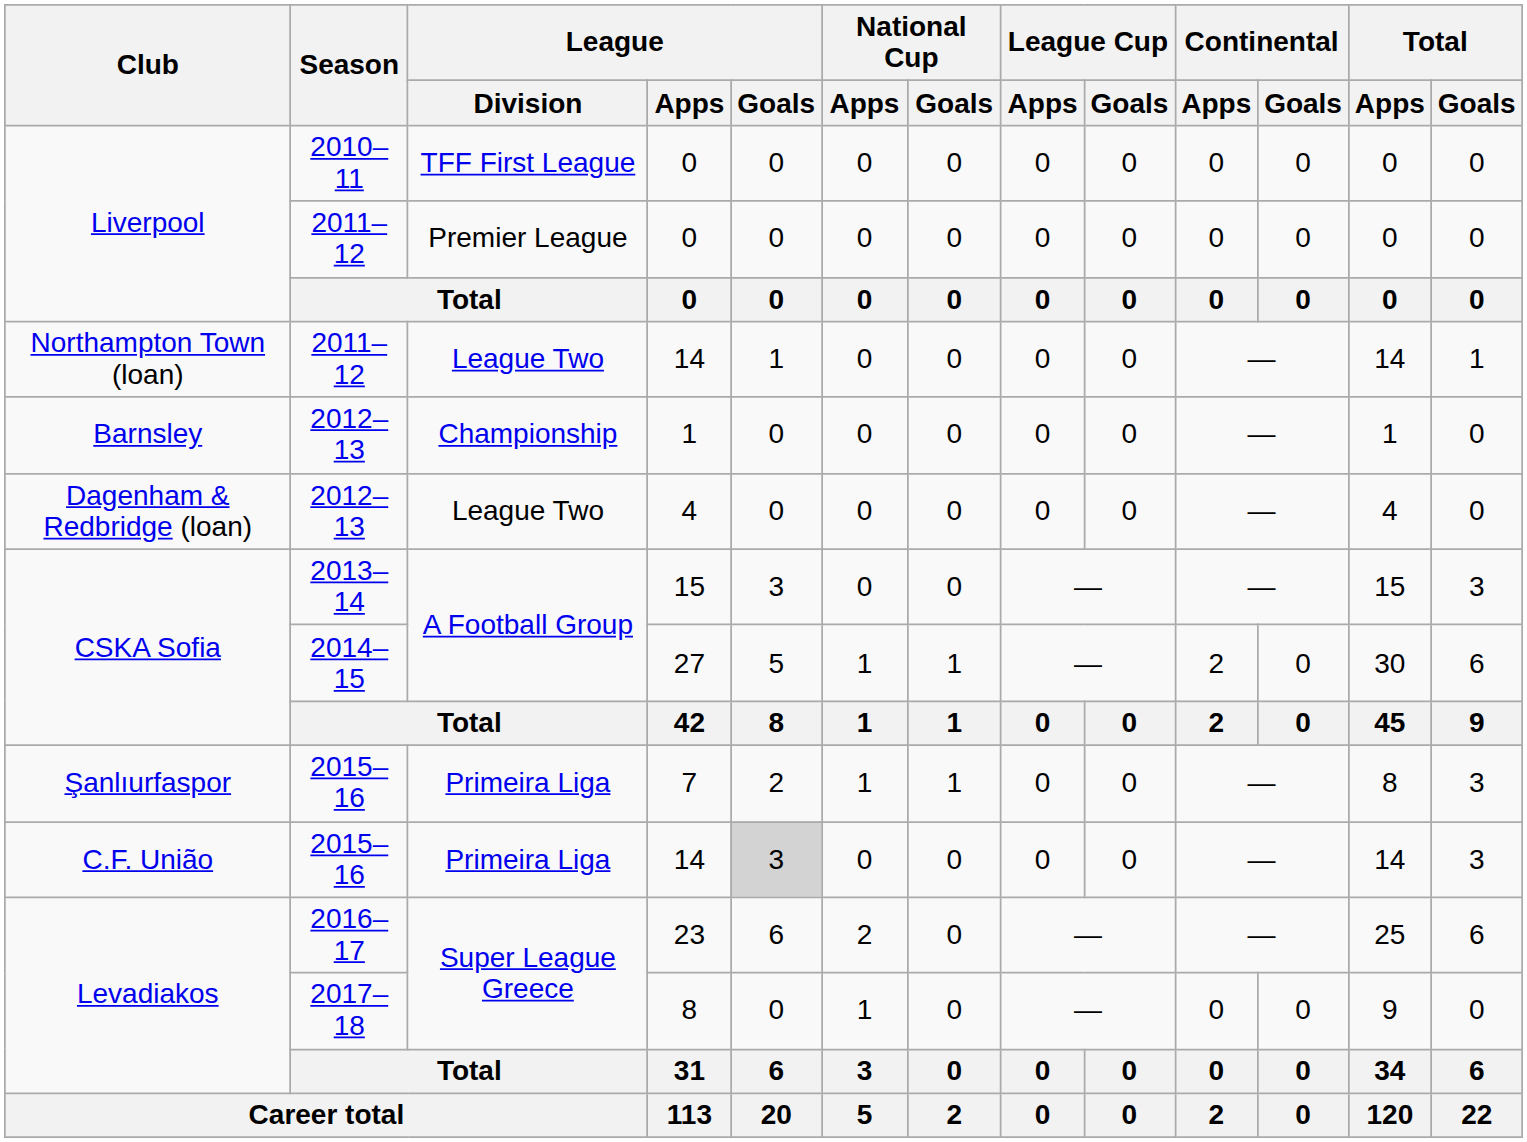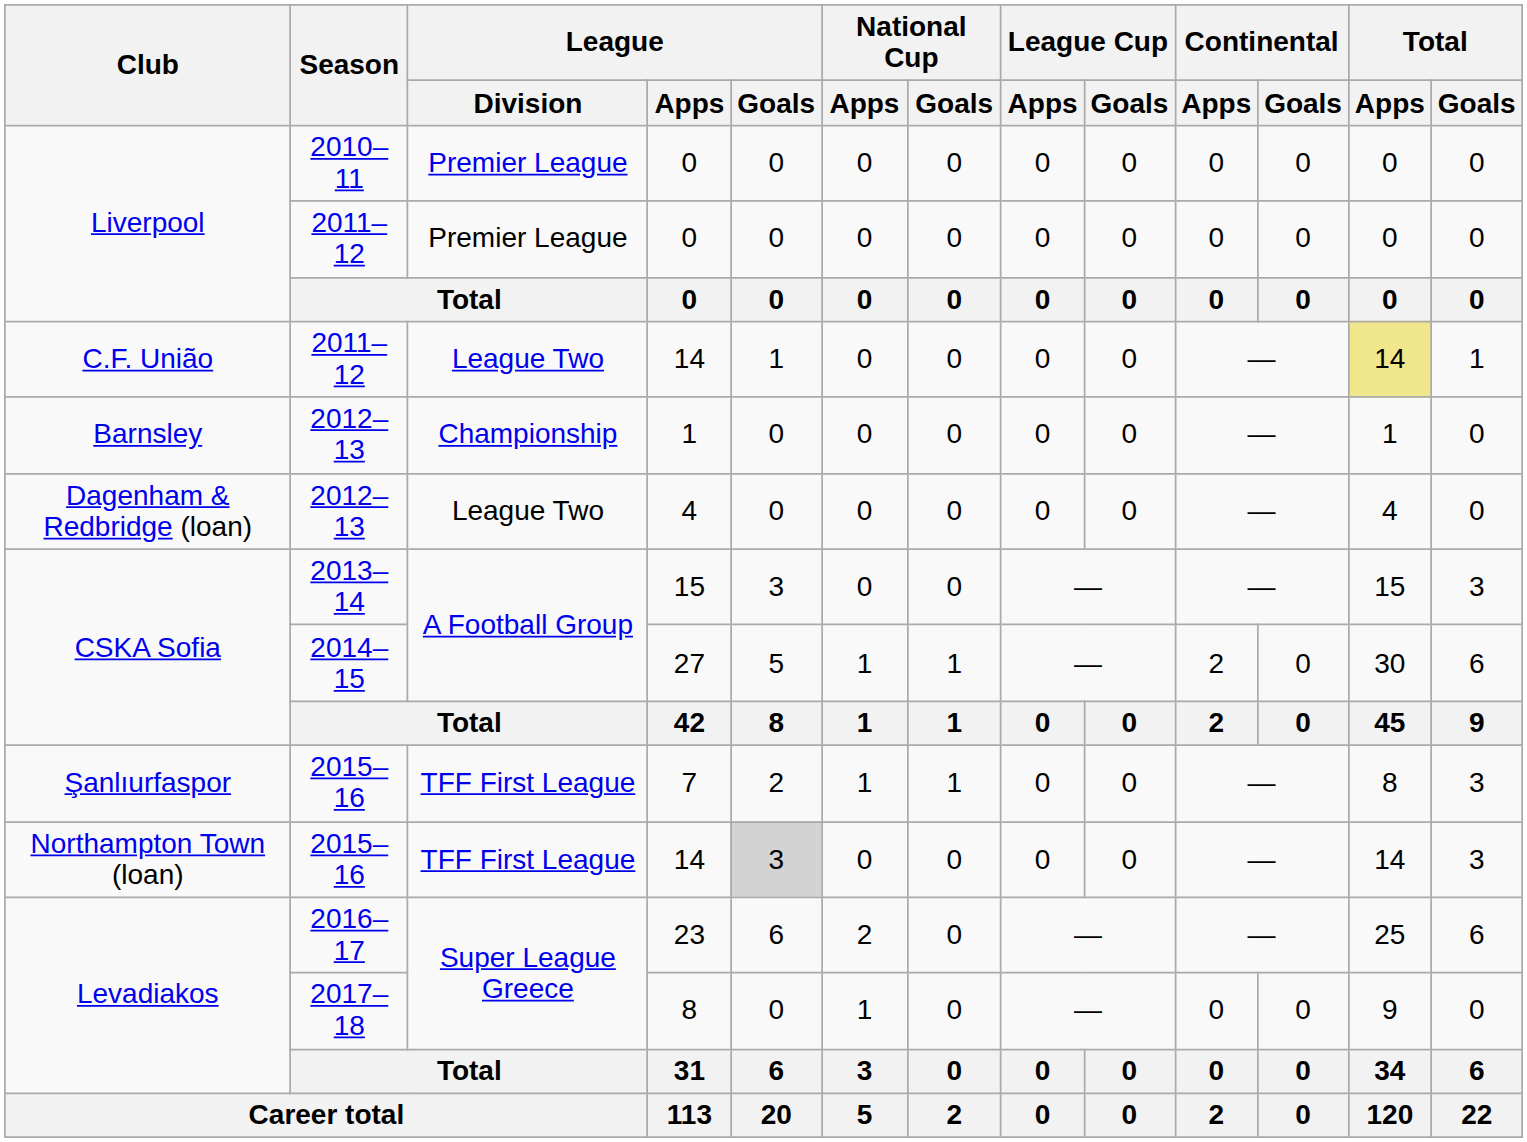2010–11 / 0 | League / Division: TFF First League -> Premier League
2011–12 / 14 | Club: Northampton Town (loan) -> C.F. União
2011–12 / 14 | Total / Apps: no background -> khaki background
7 | League / Division: Primeira Liga -> TFF First League
2015–16 / 14 | Club: C.F. União -> Northampton Town (loan)
2015–16 / 14 | League / Division: Primeira Liga -> TFF First League
